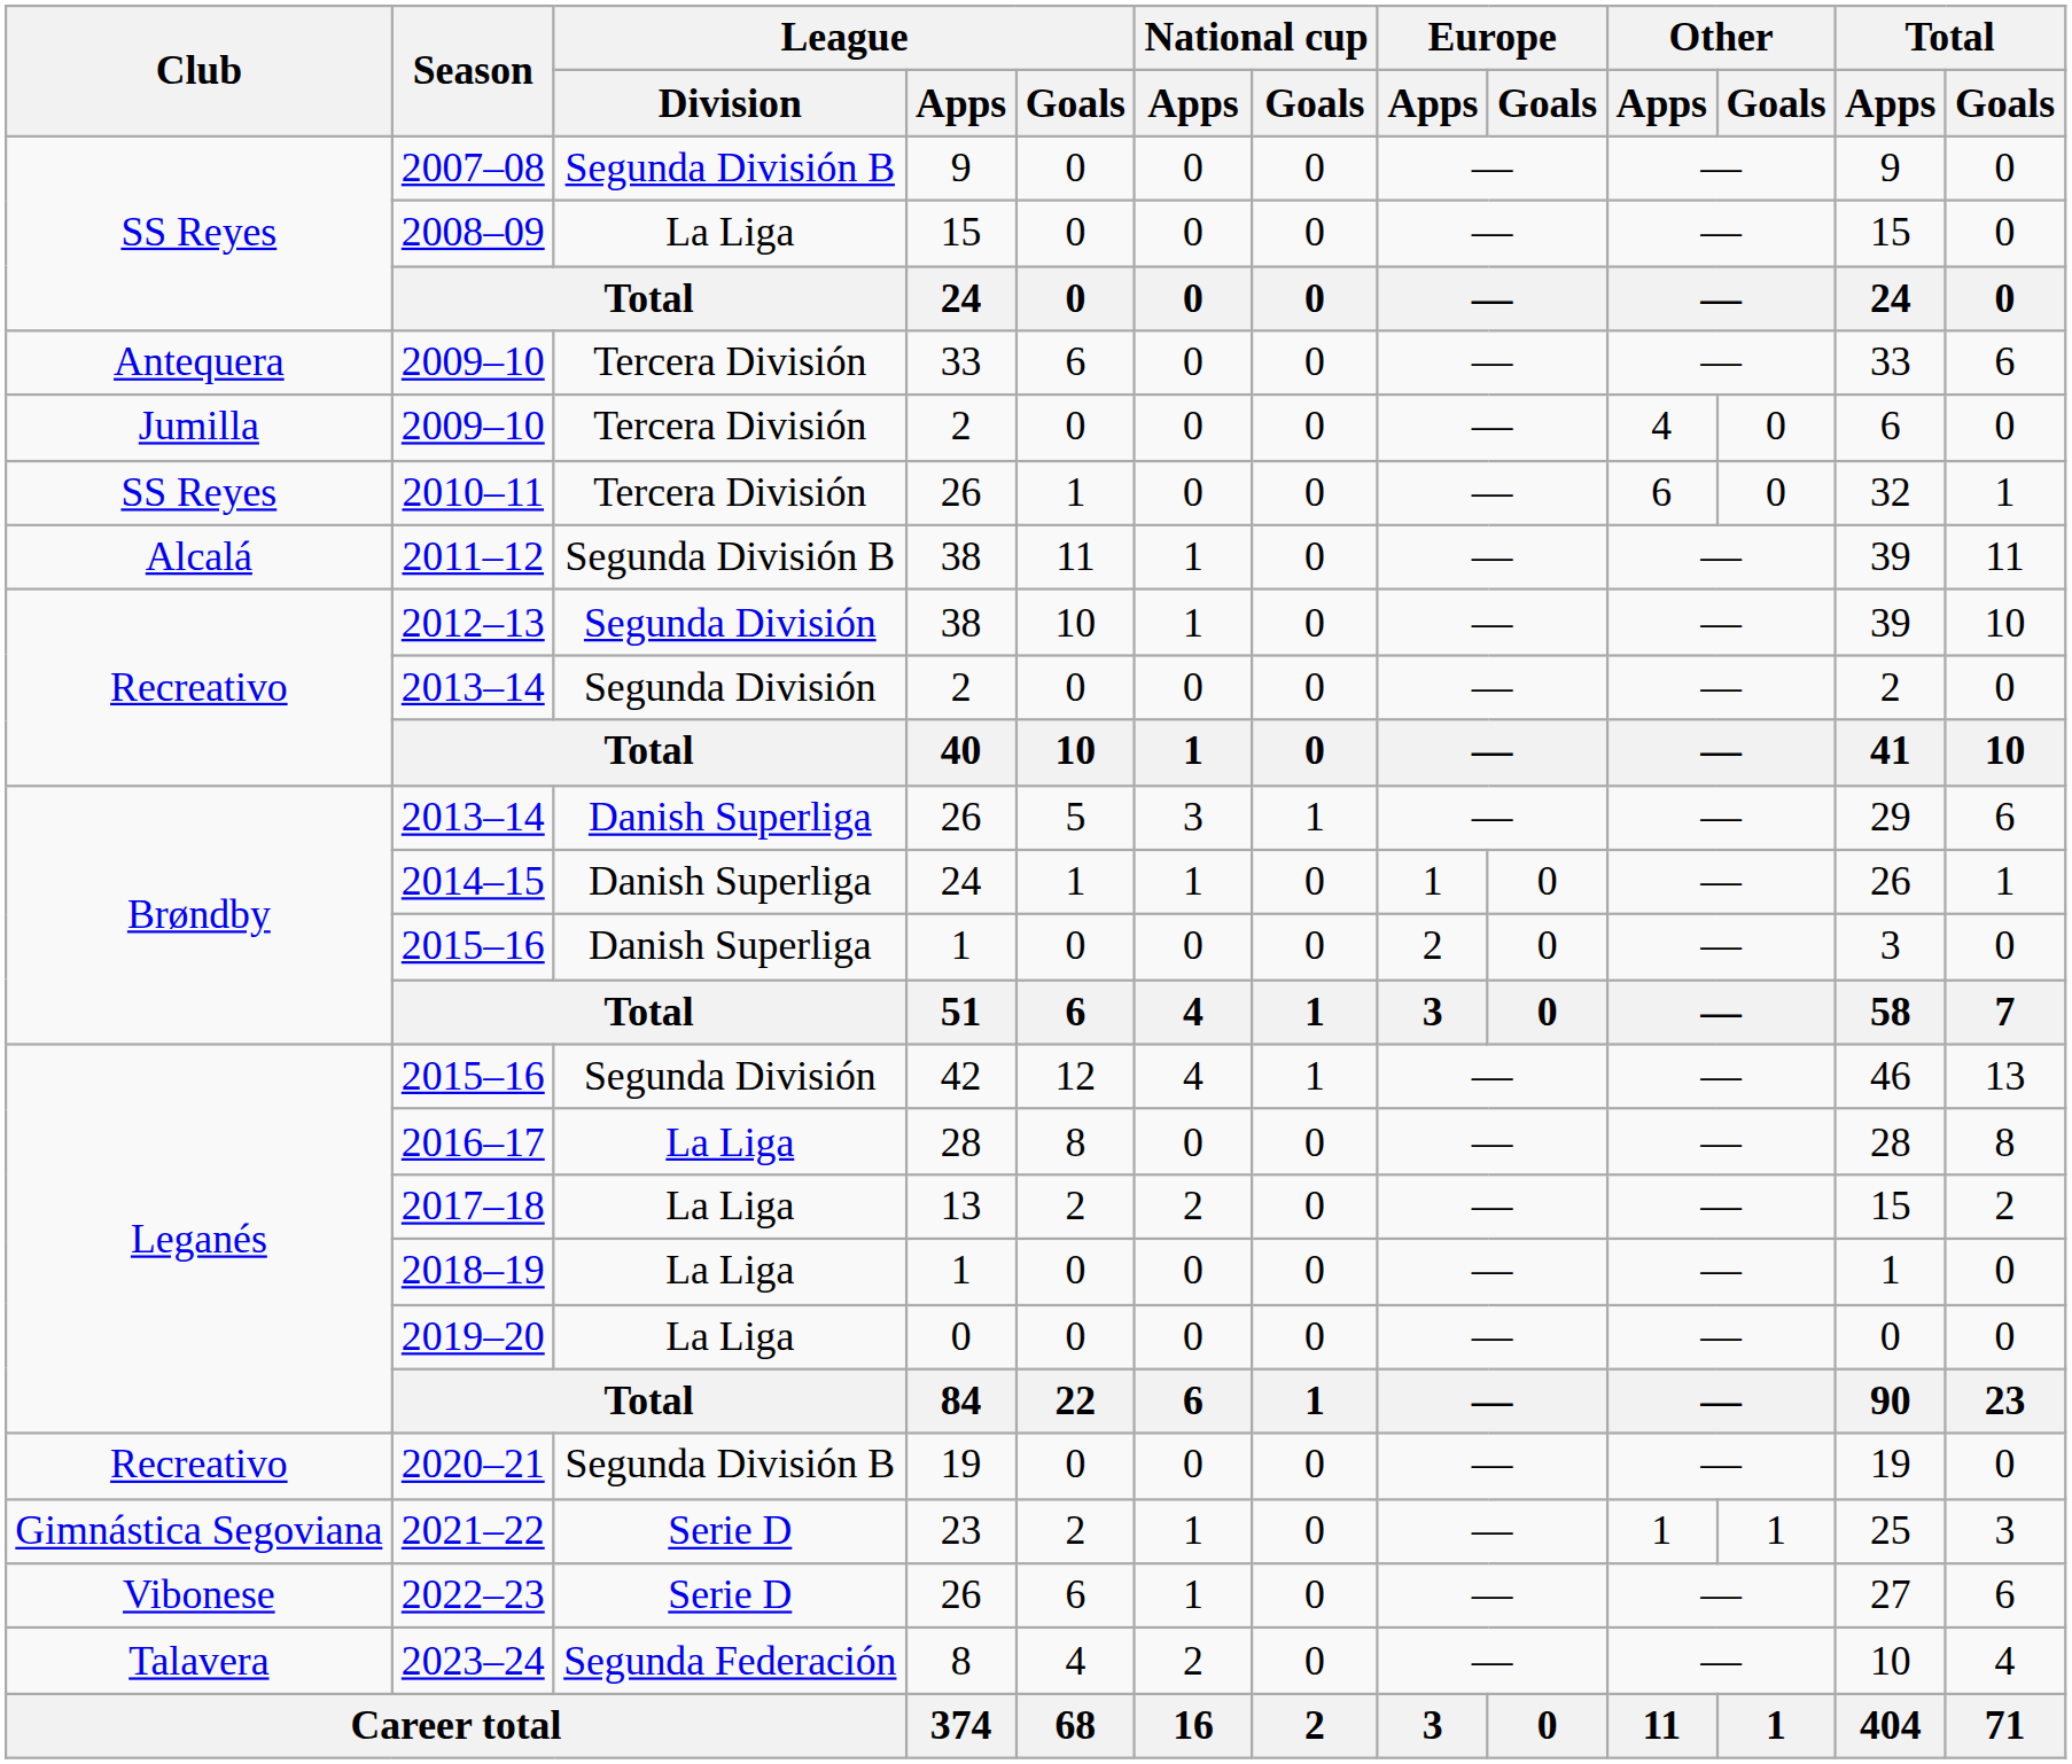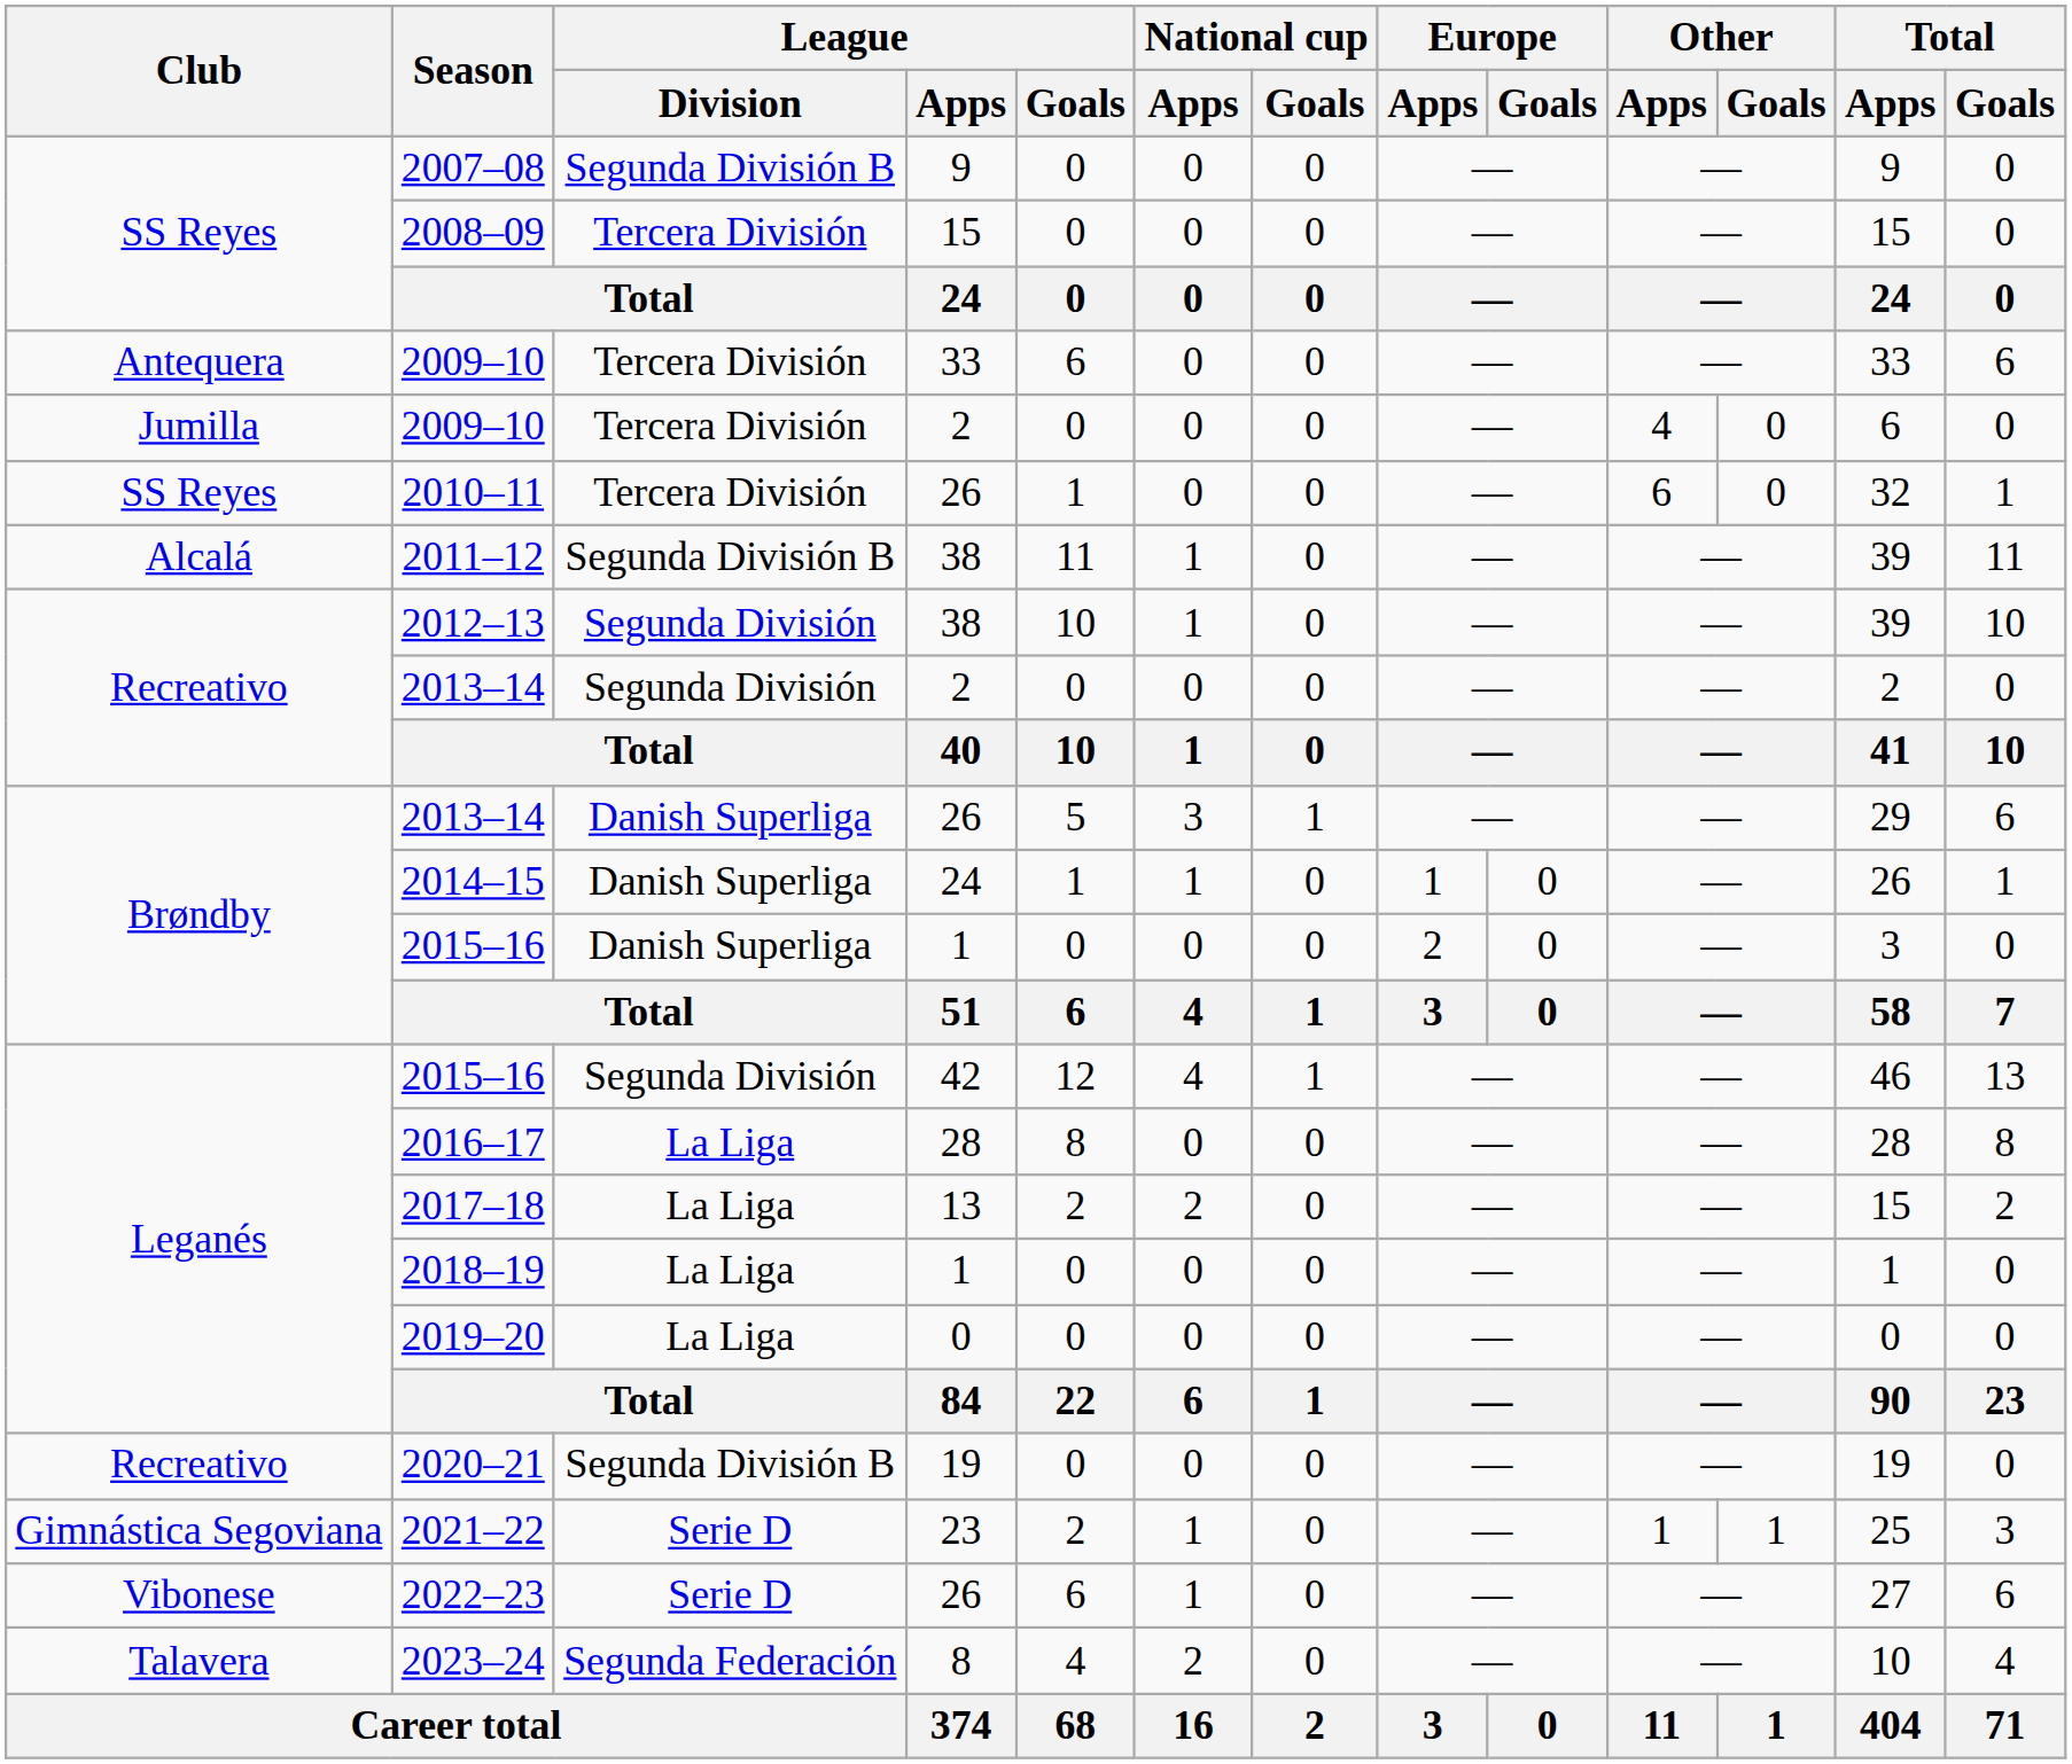2008–09 | League / Division: La Liga -> Tercera División
